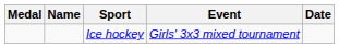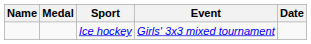columns swapped: Medal <-> Name
